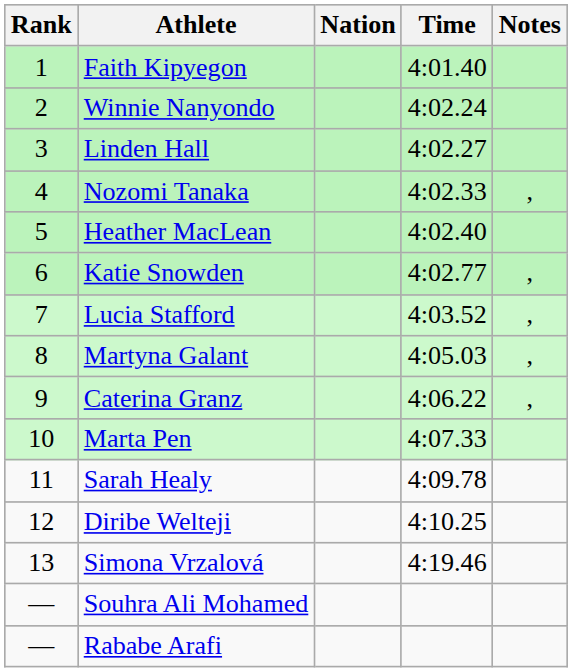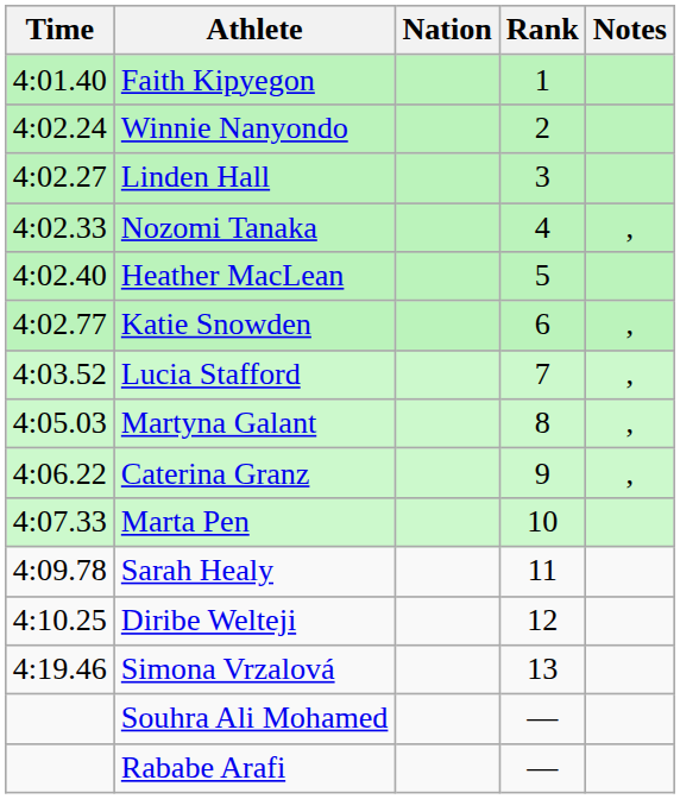columns swapped: Rank <-> Time
